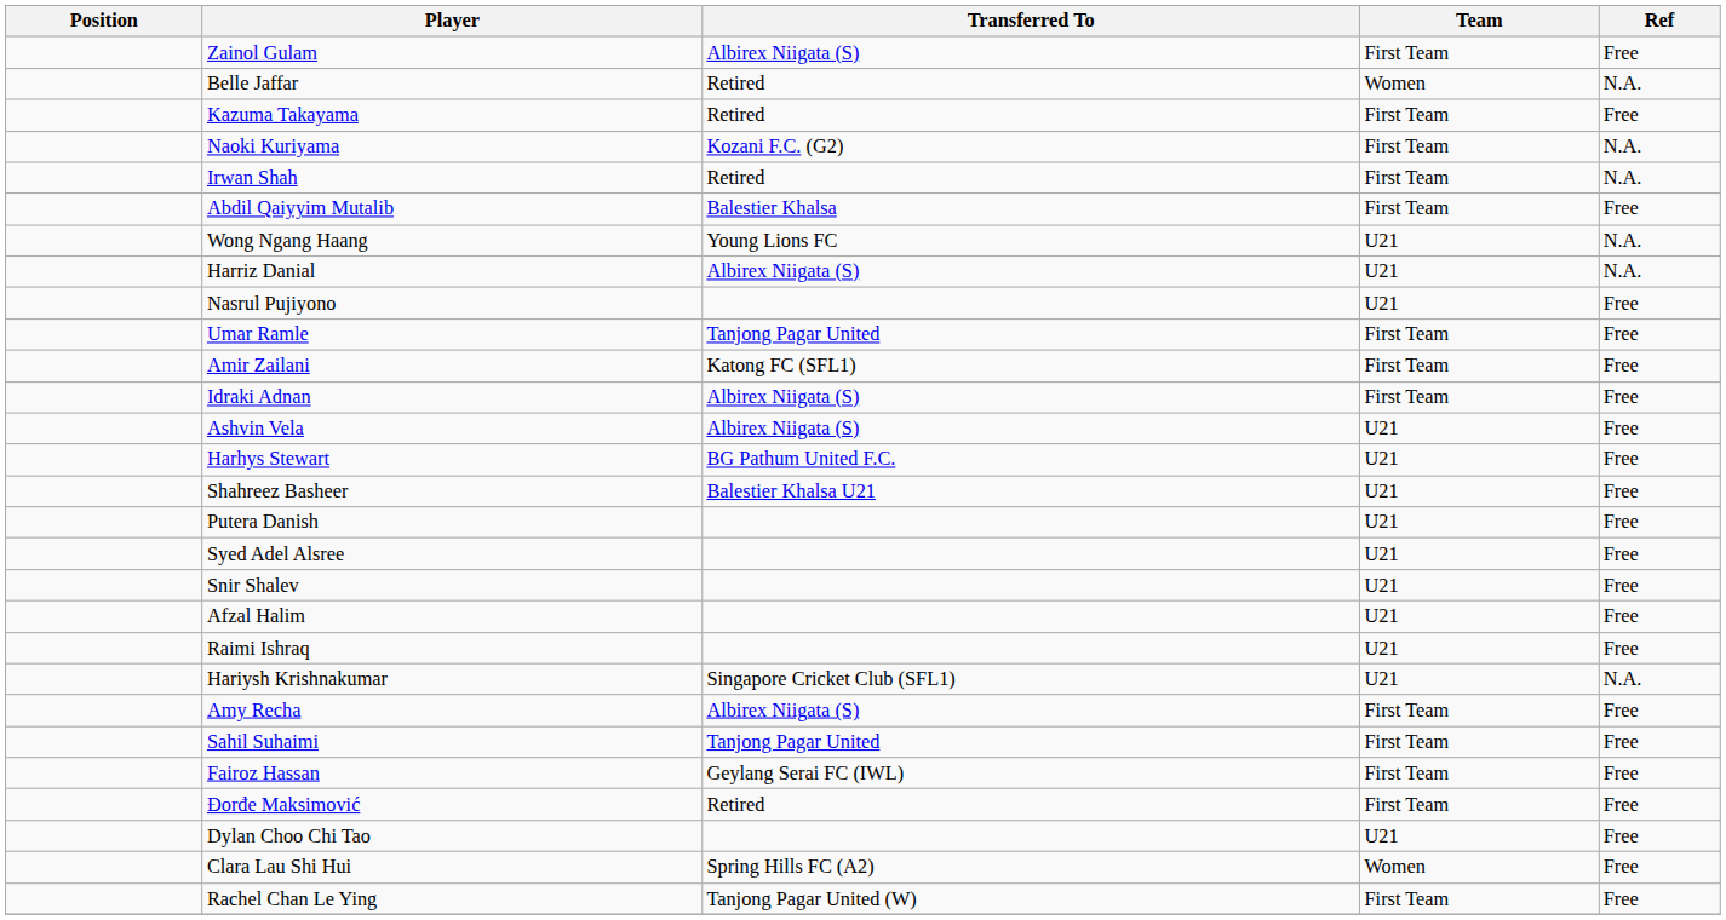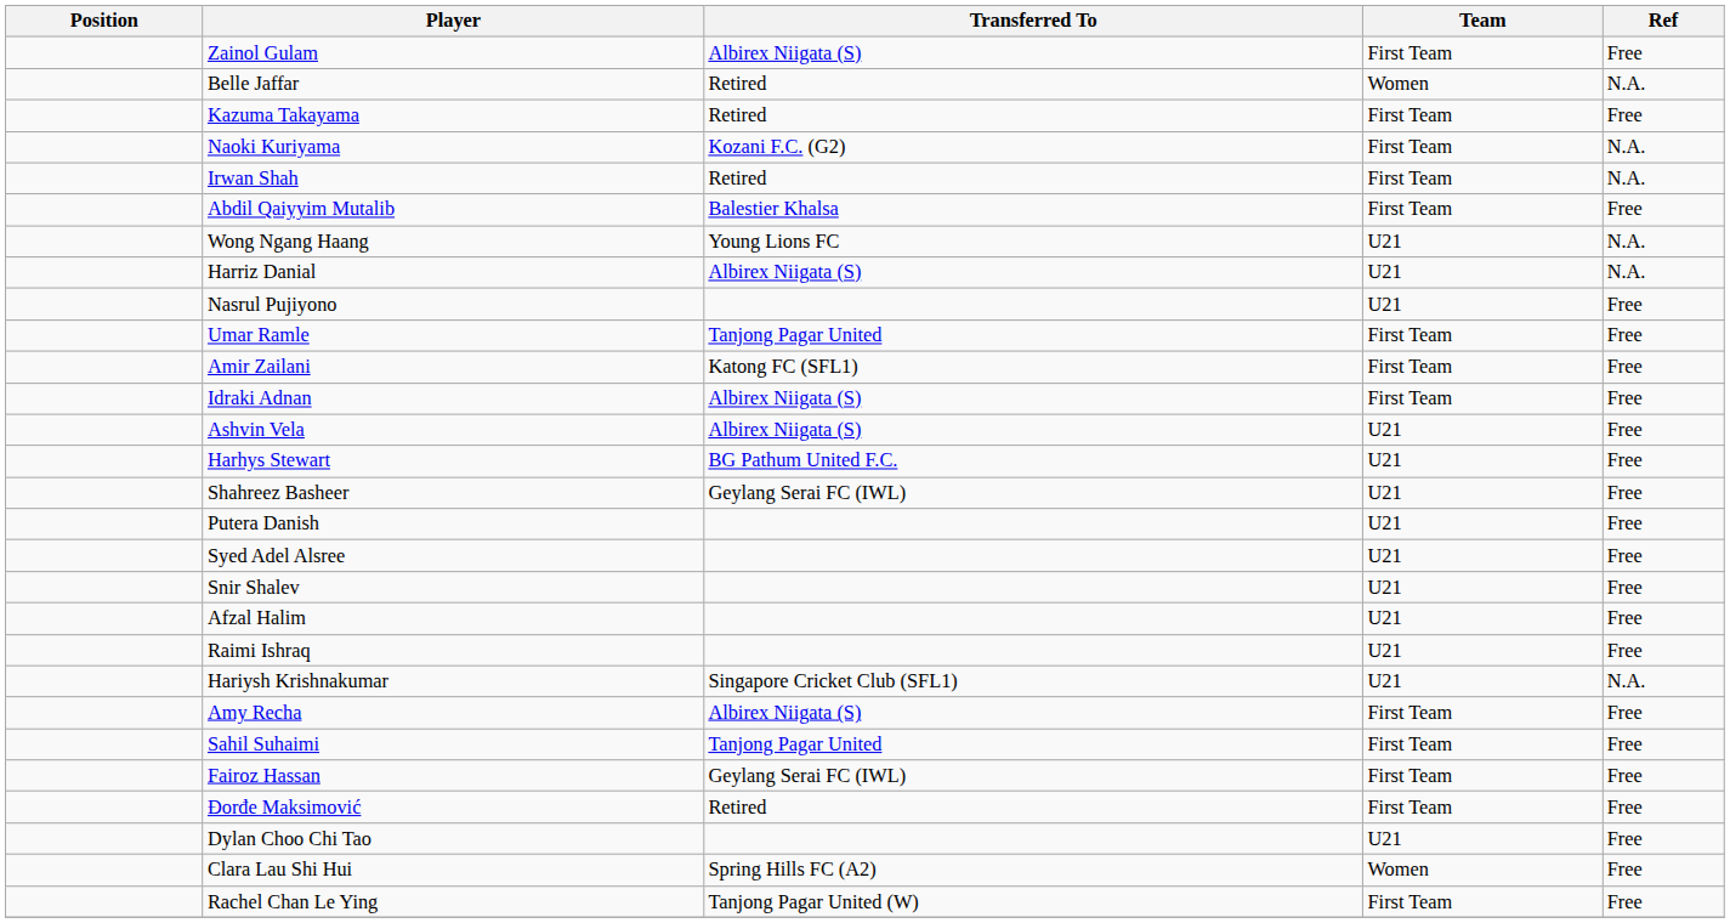Shahreez Basheer | Transferred To: Balestier Khalsa U21 -> Geylang Serai FC (IWL)
